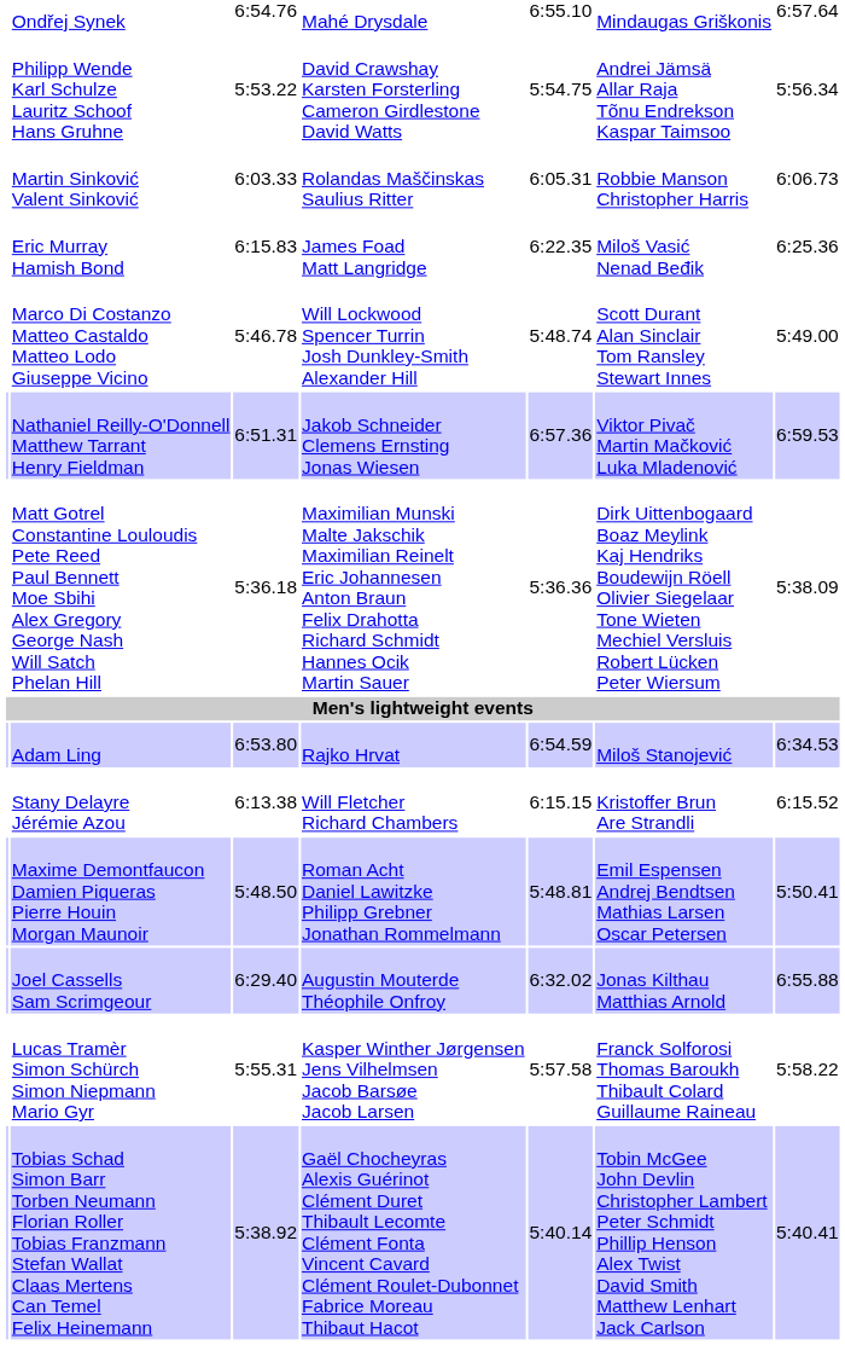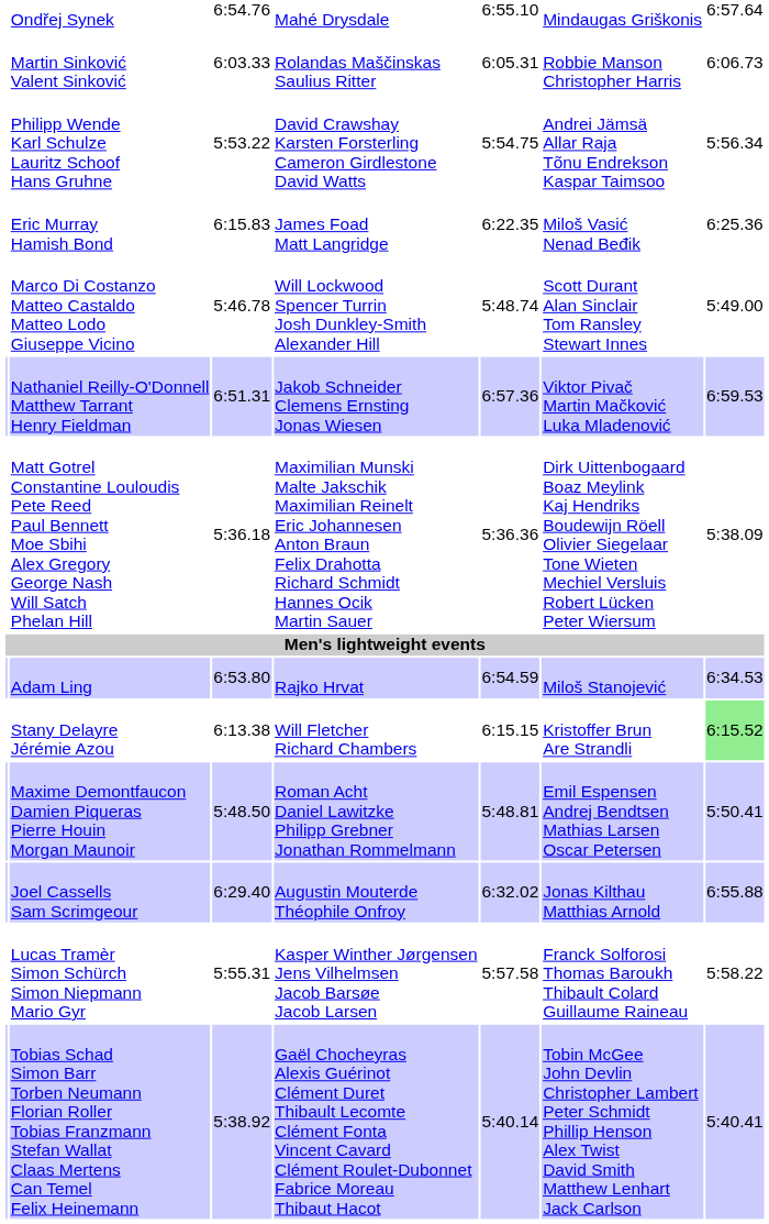rows swapped: Martin Sinković Valent Sinković <-> Philipp Wende Karl Schulze Lauritz Schoof Hans Gruhne
Stany Delayre Jérémie Azou | column 7: no background -> lightgreen background
